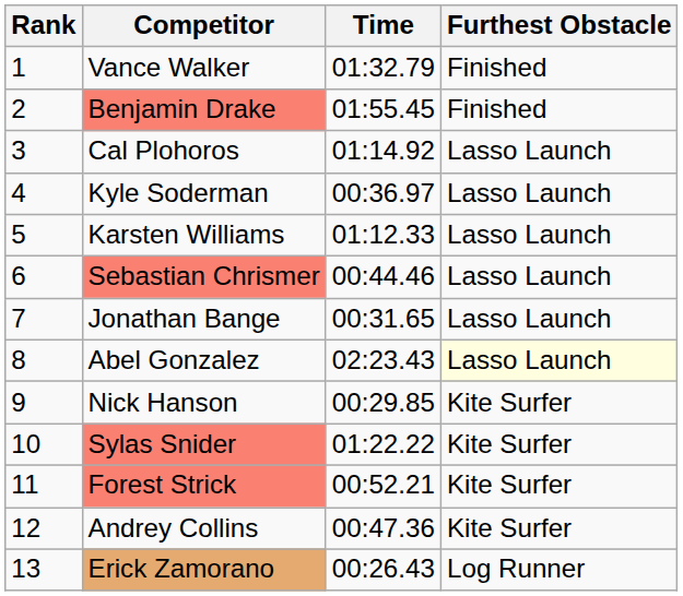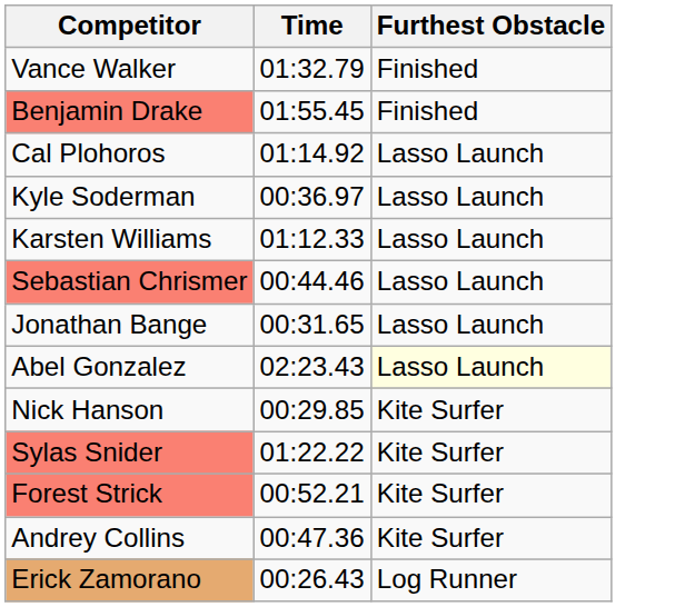- column: Rank | 1 | 2 | 3 | 4 | 5 | 6 | 7 | 8 | 9 | 10 | 11 | 12 | 13
